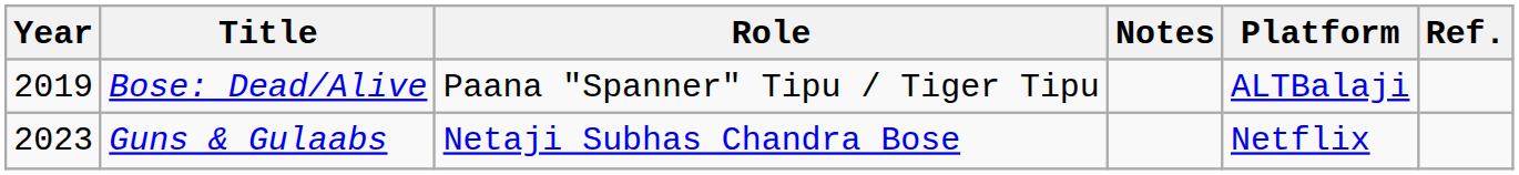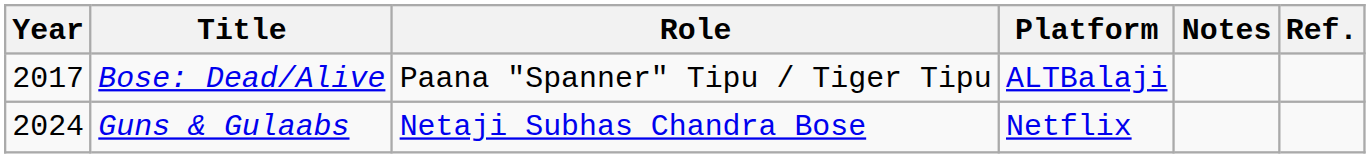columns swapped: Platform <-> Notes
Bose: Dead/Alive | Year: 2019 -> 2017
Guns & Gulaabs | Year: 2023 -> 2024
